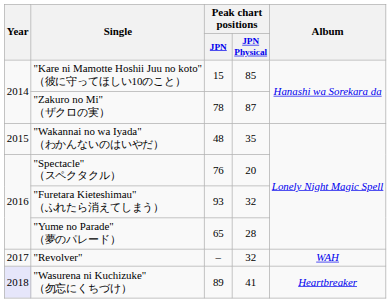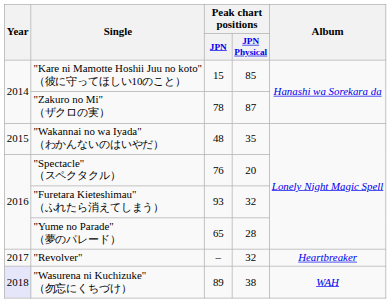"Revolver" | Album: WAH -> Heartbreaker
"Wasurena ni Kuchizuke" （勿忘にくちづけ） | Peak chart positions / JPN Physical: 41 -> 38
"Wasurena ni Kuchizuke" （勿忘にくちづけ） | Album: Heartbreaker -> WAH
